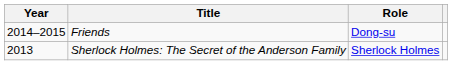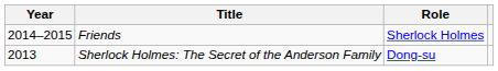Friends | Role: Dong-su -> Sherlock Holmes
Sherlock Holmes: The Secret of the Anderson Family | Role: Sherlock Holmes -> Dong-su
